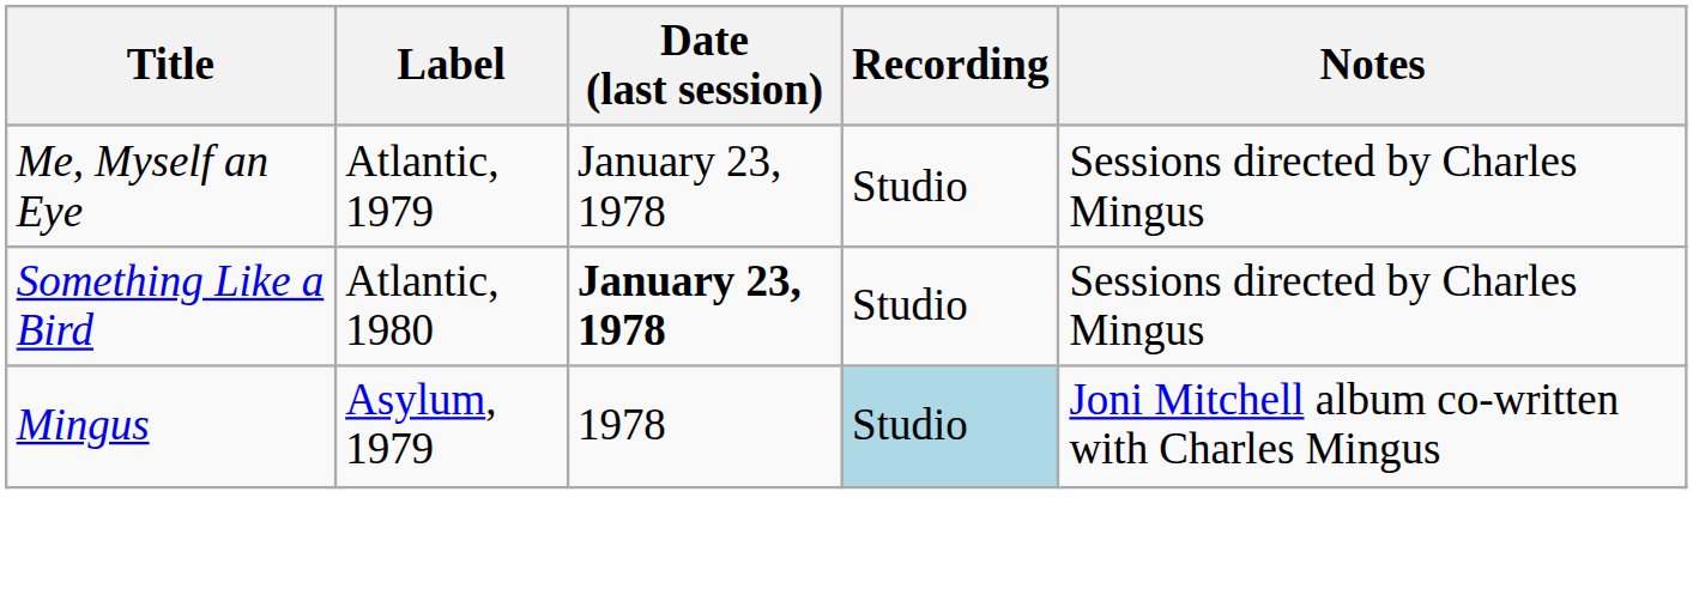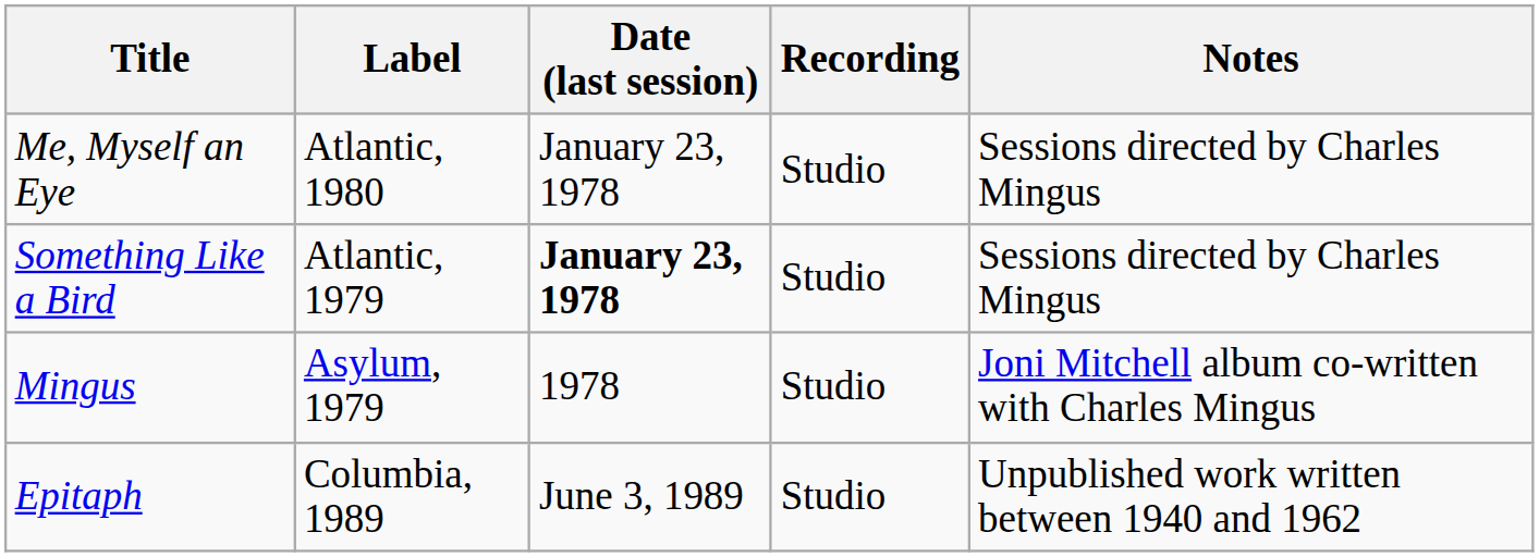Me, Myself an Eye | Label: Atlantic, 1979 -> Atlantic, 1980
Something Like a Bird | Label: Atlantic, 1980 -> Atlantic, 1979
Mingus | Recording: lightblue background -> no background
+ row: Epitaph | Columbia, 1989 | June 3, 1989 | Studio | Unpublished work written between 1940 and 1962
